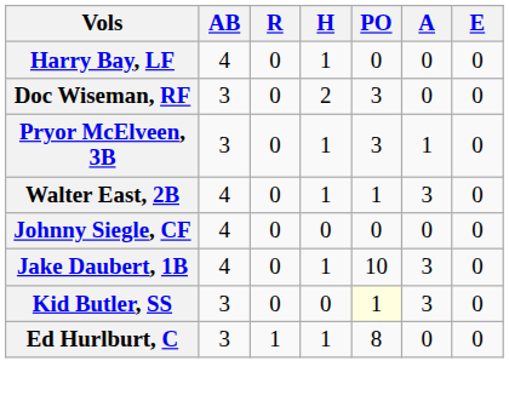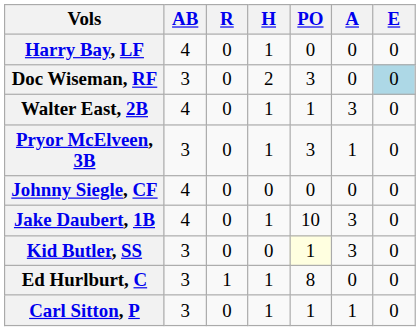Doc Wiseman, RF | E: no background -> lightblue background
rows swapped: Walter East, 2B <-> Pryor McElveen, 3B
+ row: Carl Sitton, P | 3 | 0 | 1 | 1 | 1 | 0
